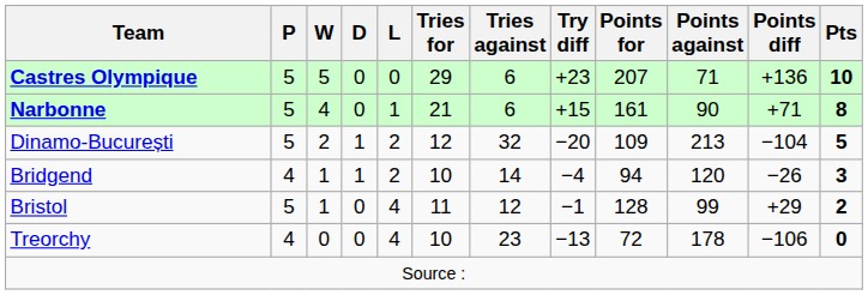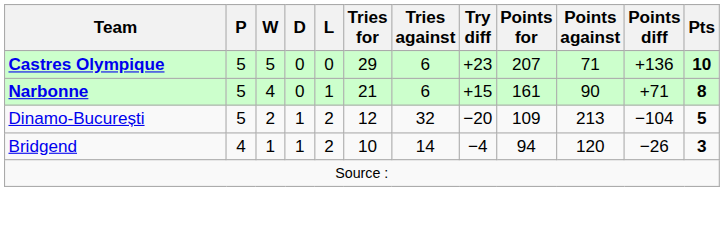- row: Bristol | 5 | 1 | 0 | 4 | 11 | 12 | −1 | 128 | 99 | +29 | 2
- row: Treorchy | 4 | 0 | 0 | 4 | 10 | 23 | −13 | 72 | 178 | −106 | 0
